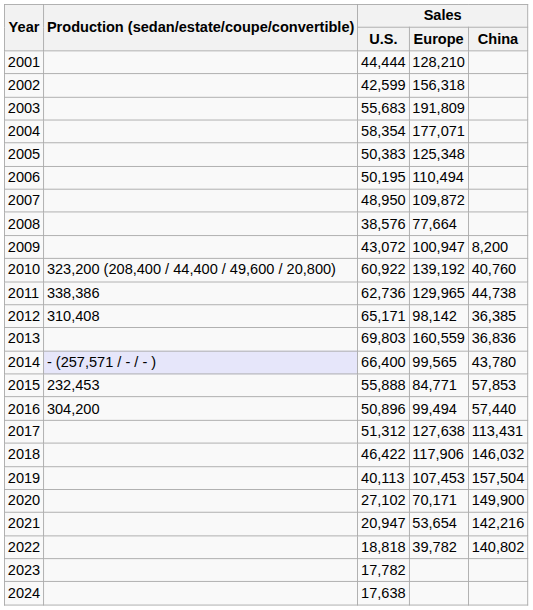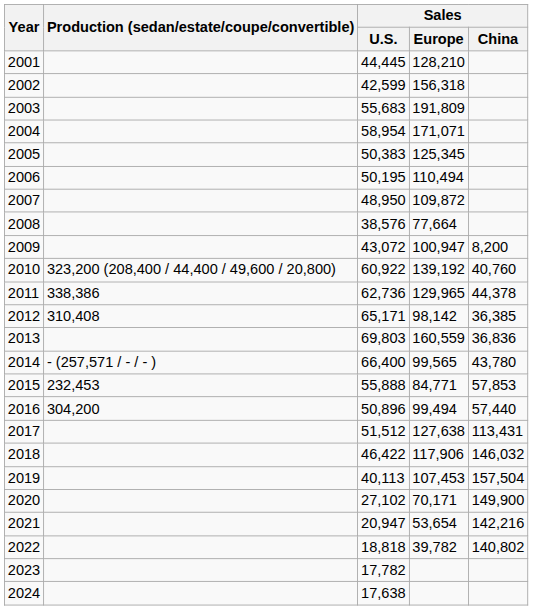2001 | Sales / U.S.: 44,444 -> 44,445
2004 | Sales / U.S.: 58,354 -> 58,954
2004 | Sales / Europe: 177,071 -> 171,071
2005 | Sales / Europe: 125,348 -> 125,345
2011 | Sales / China: 44,738 -> 44,378
2014 | Production (sedan/estate/coupe/convertible): lavender background -> no background
2017 | Sales / U.S.: 51,312 -> 51,512
